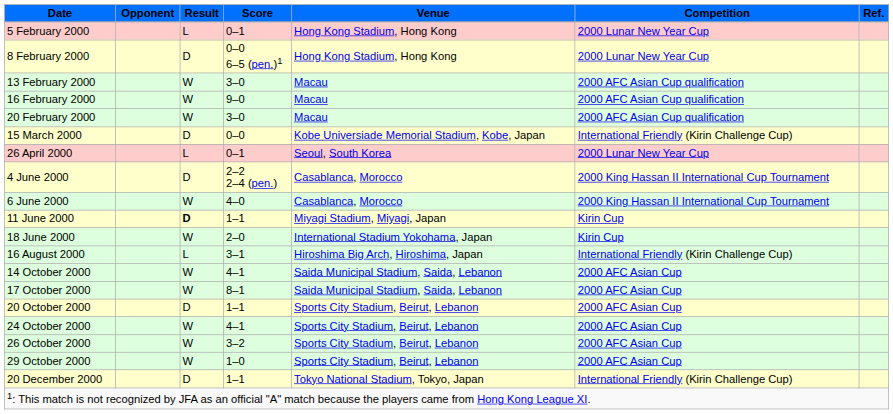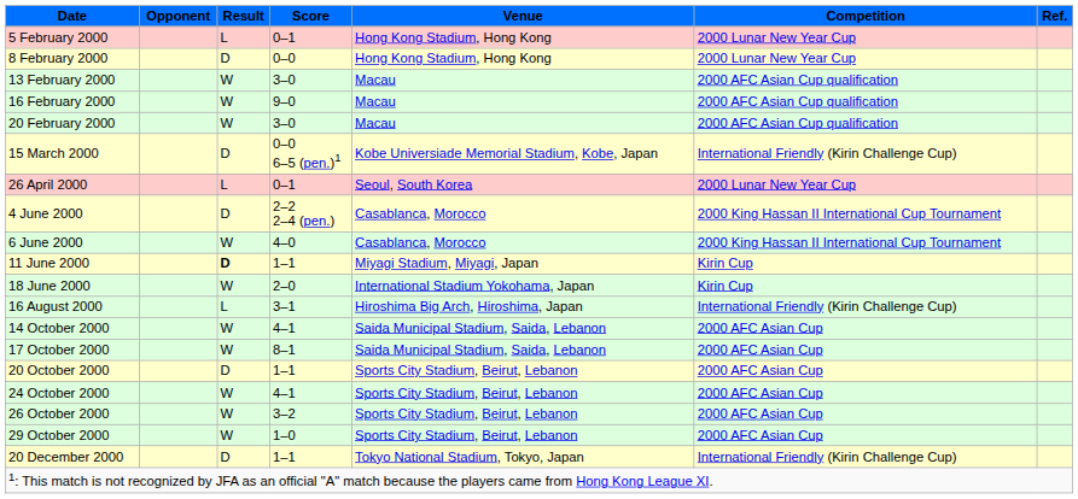8 February 2000 | Score: 0–0 6–5 (pen.)1 -> 0–0
15 March 2000 | Score: 0–0 -> 0–0 6–5 (pen.)1
